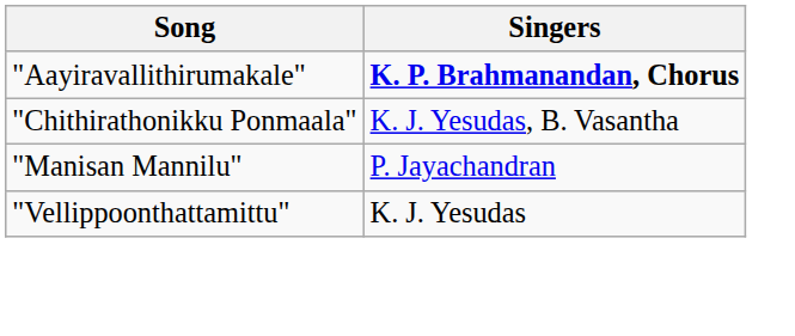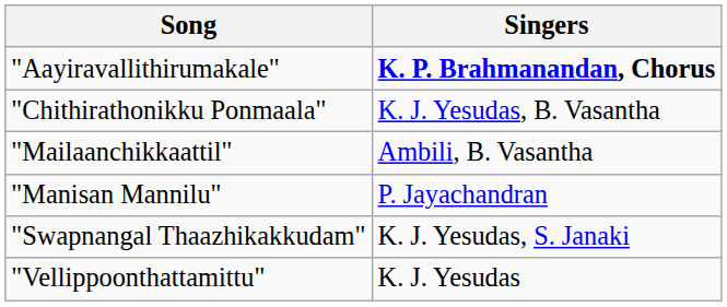+ row: "Mailaanchikkaattil" | Ambili, B. Vasantha
+ row: "Swapnangal Thaazhikakkudam" | K. J. Yesudas, S. Janaki
